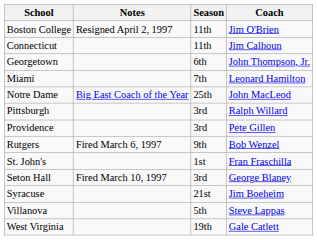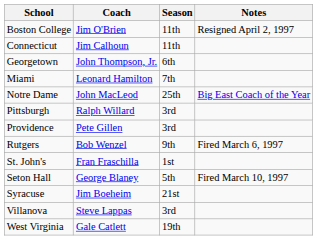columns swapped: Coach <-> Notes
Seton Hall | Season: 3rd -> 5th
Villanova | Season: 5th -> 3rd
